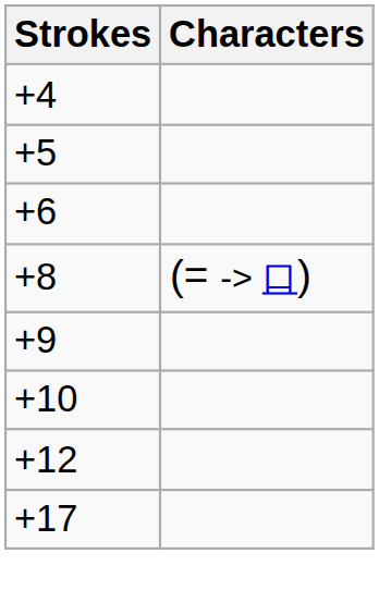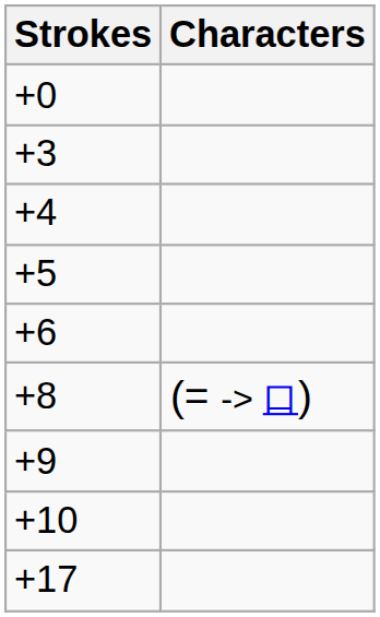+ row: +0
+ row: +3
- row: +12
